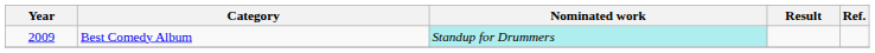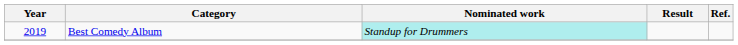Best Comedy Album | Year: 2009 -> 2019
